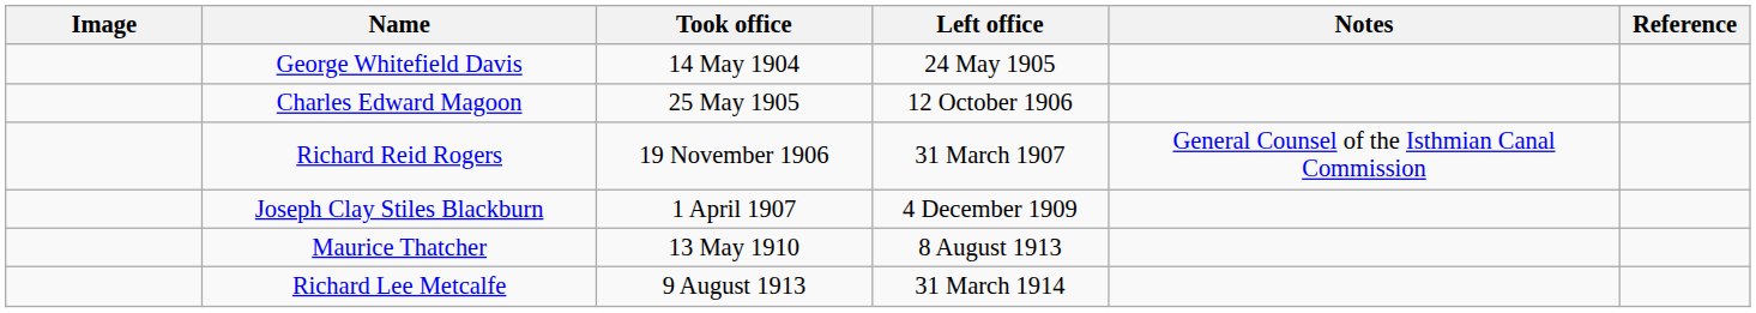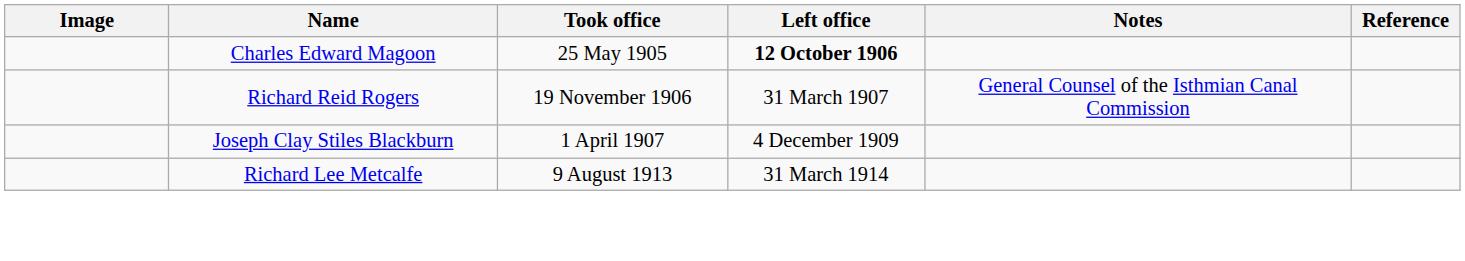- row: George Whitefield Davis | 14 May 1904 | 24 May 1905
Charles Edward Magoon | Left office: normal -> bold
- row: Maurice Thatcher | 13 May 1910 | 8 August 1913
